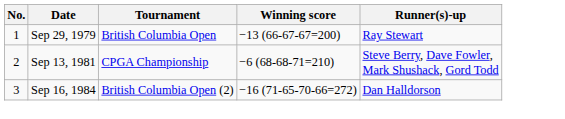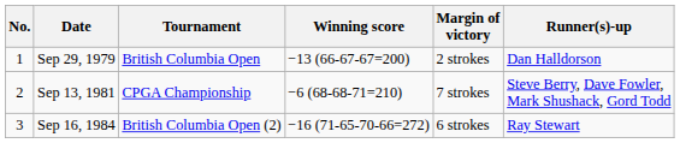+ column: Margin of victory | 2 strokes | 7 strokes | 6 strokes
Sep 29, 1979 | Runner(s)-up: Ray Stewart -> Dan Halldorson
Sep 16, 1984 | Runner(s)-up: Dan Halldorson -> Ray Stewart
